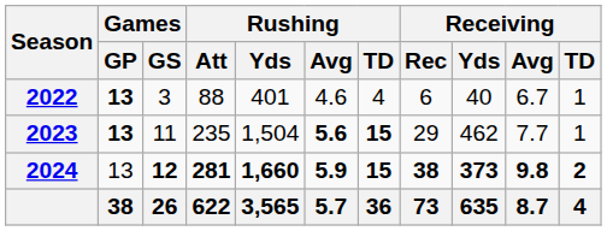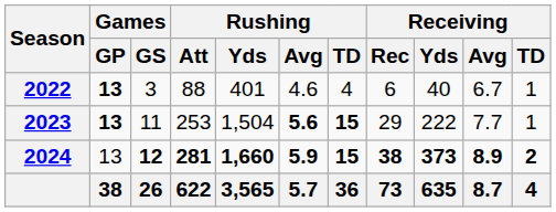2023 | Rushing / Att: 235 -> 253
2023 | Receiving / Yds: 462 -> 222
2024 | Receiving / Avg: 9.8 -> 8.9
